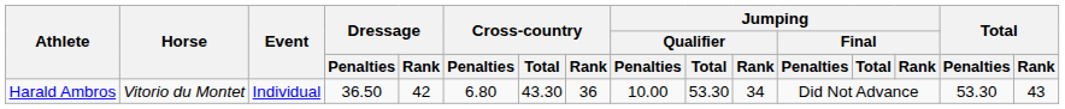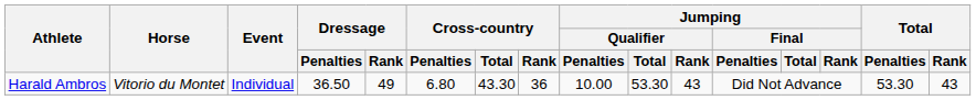Harald Ambros | Dressage / Rank: 42 -> 49
Harald Ambros | Jumping / Qualifier / Rank: 34 -> 43
